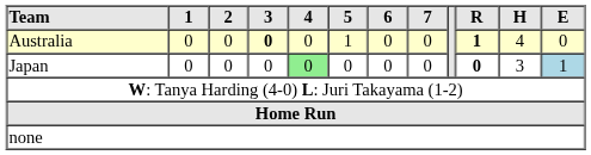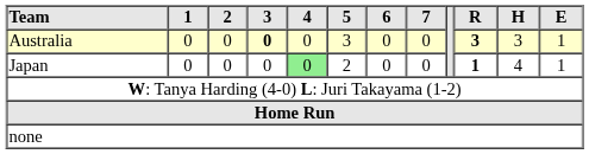Australia | 5: 1 -> 3
Australia | R: 1 -> 3
Australia | H: 4 -> 3
Australia | E: 0 -> 1
Japan | 5: 0 -> 2
Japan | R: 0 -> 1
Japan | H: 3 -> 4
Japan | E: lightblue background -> no background
